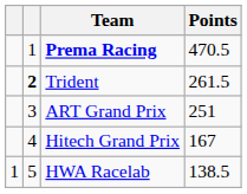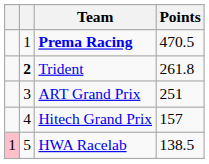Trident | Points: 261.5 -> 261.8
Hitech Grand Prix | Points: 167 -> 157
HWA Racelab | column 1: no background -> pink background
